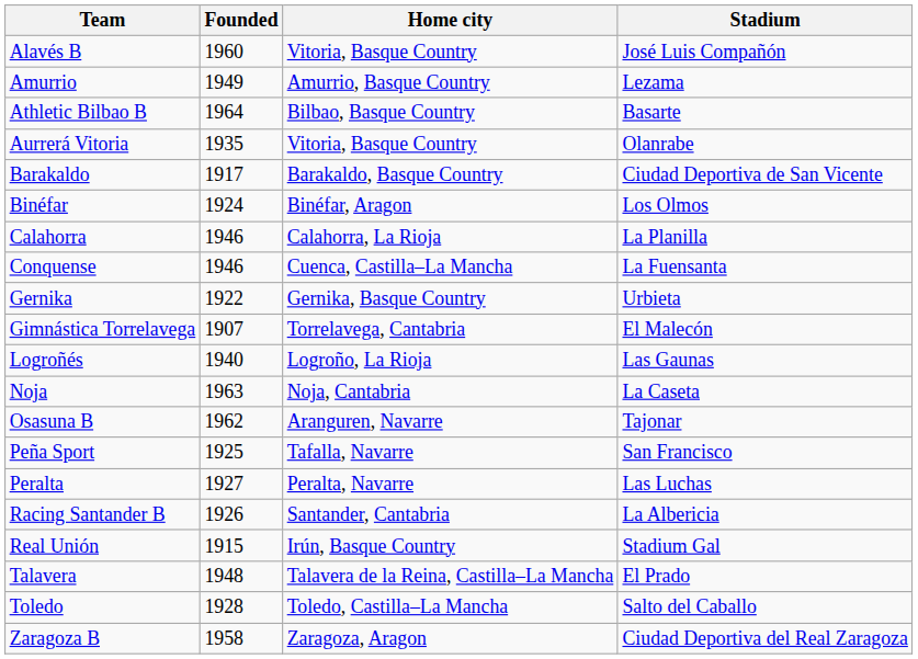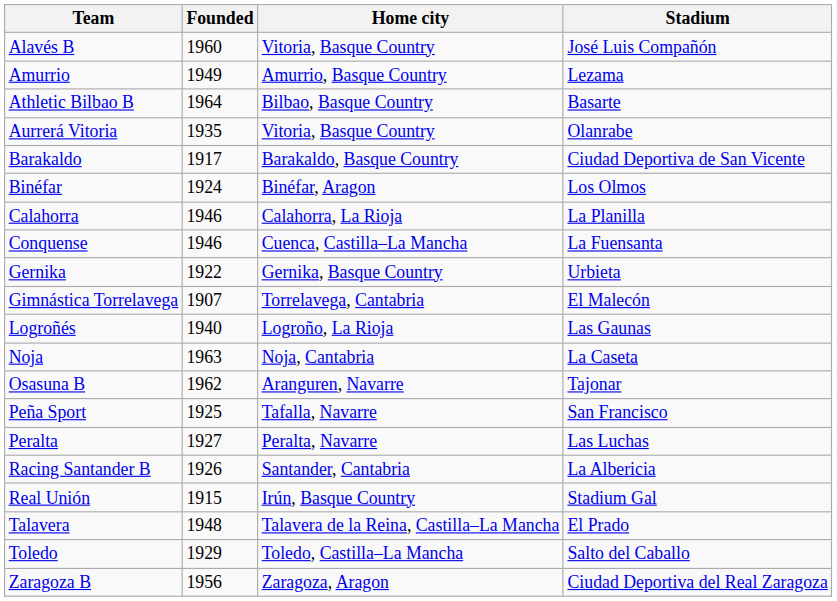Toledo | Founded: 1928 -> 1929
Zaragoza B | Founded: 1958 -> 1956
